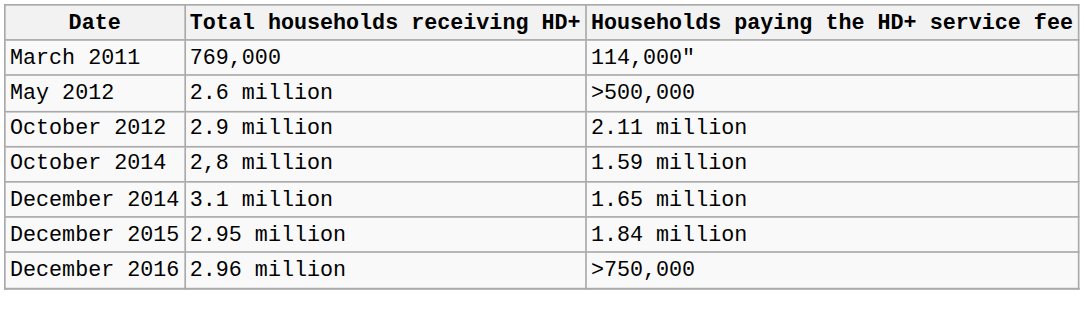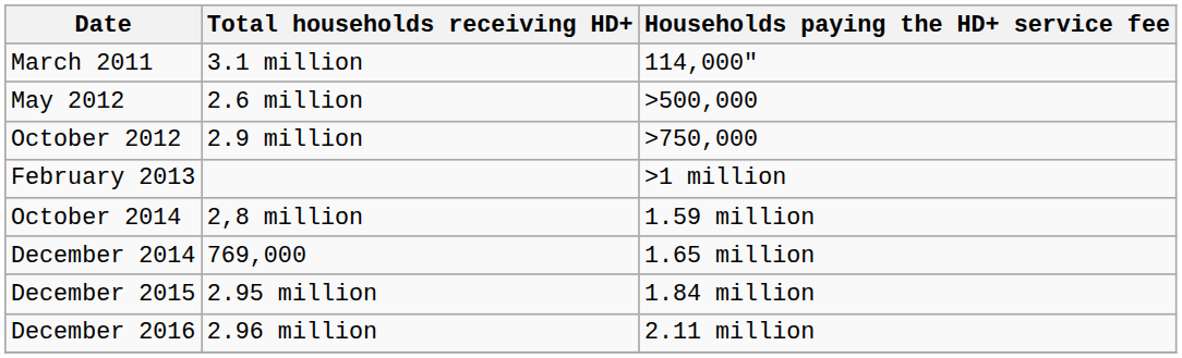March 2011 | Total households receiving HD+: 769,000 -> 3.1 million
October 2012 | Households paying the HD+ service fee: 2.11 million -> >750,000
+ row: February 2013 | >1 million
December 2014 | Total households receiving HD+: 3.1 million -> 769,000
December 2016 | Households paying the HD+ service fee: >750,000 -> 2.11 million
